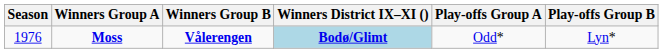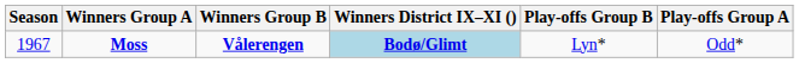columns swapped: Play-offs Group A <-> Play-offs Group B
Moss | Season: 1976 -> 1967
